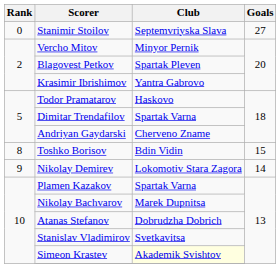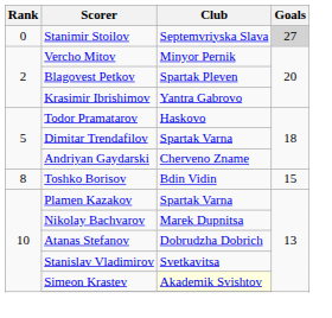Stanimir Stoilov | Goals: no background -> lightgrey background
- row: 9 | Nikolay Demirev | Lokomotiv Stara Zagora | 14
